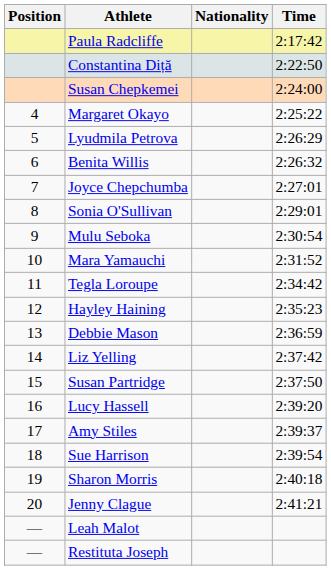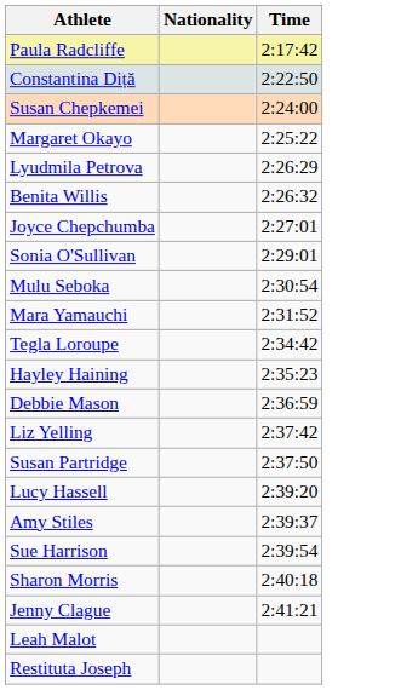- column: Position | 4 | 5 | 6 | 7 | 8 | 9 | 10 | 11 | 12 | 13 | 14 | 15 | 16 | 17 | 18 | 19 | 20 | — | —
